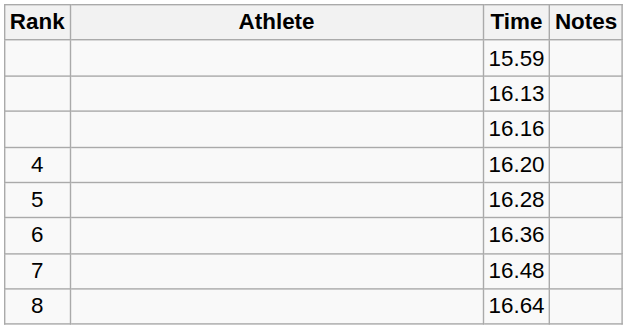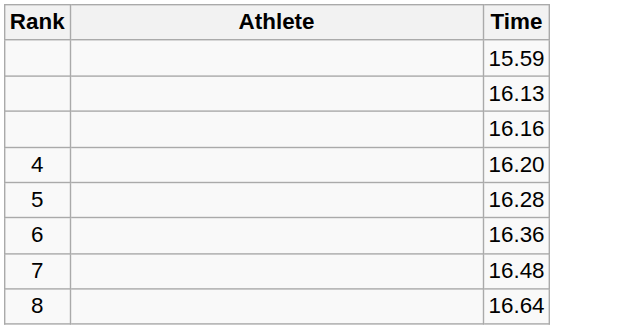- column: Notes
